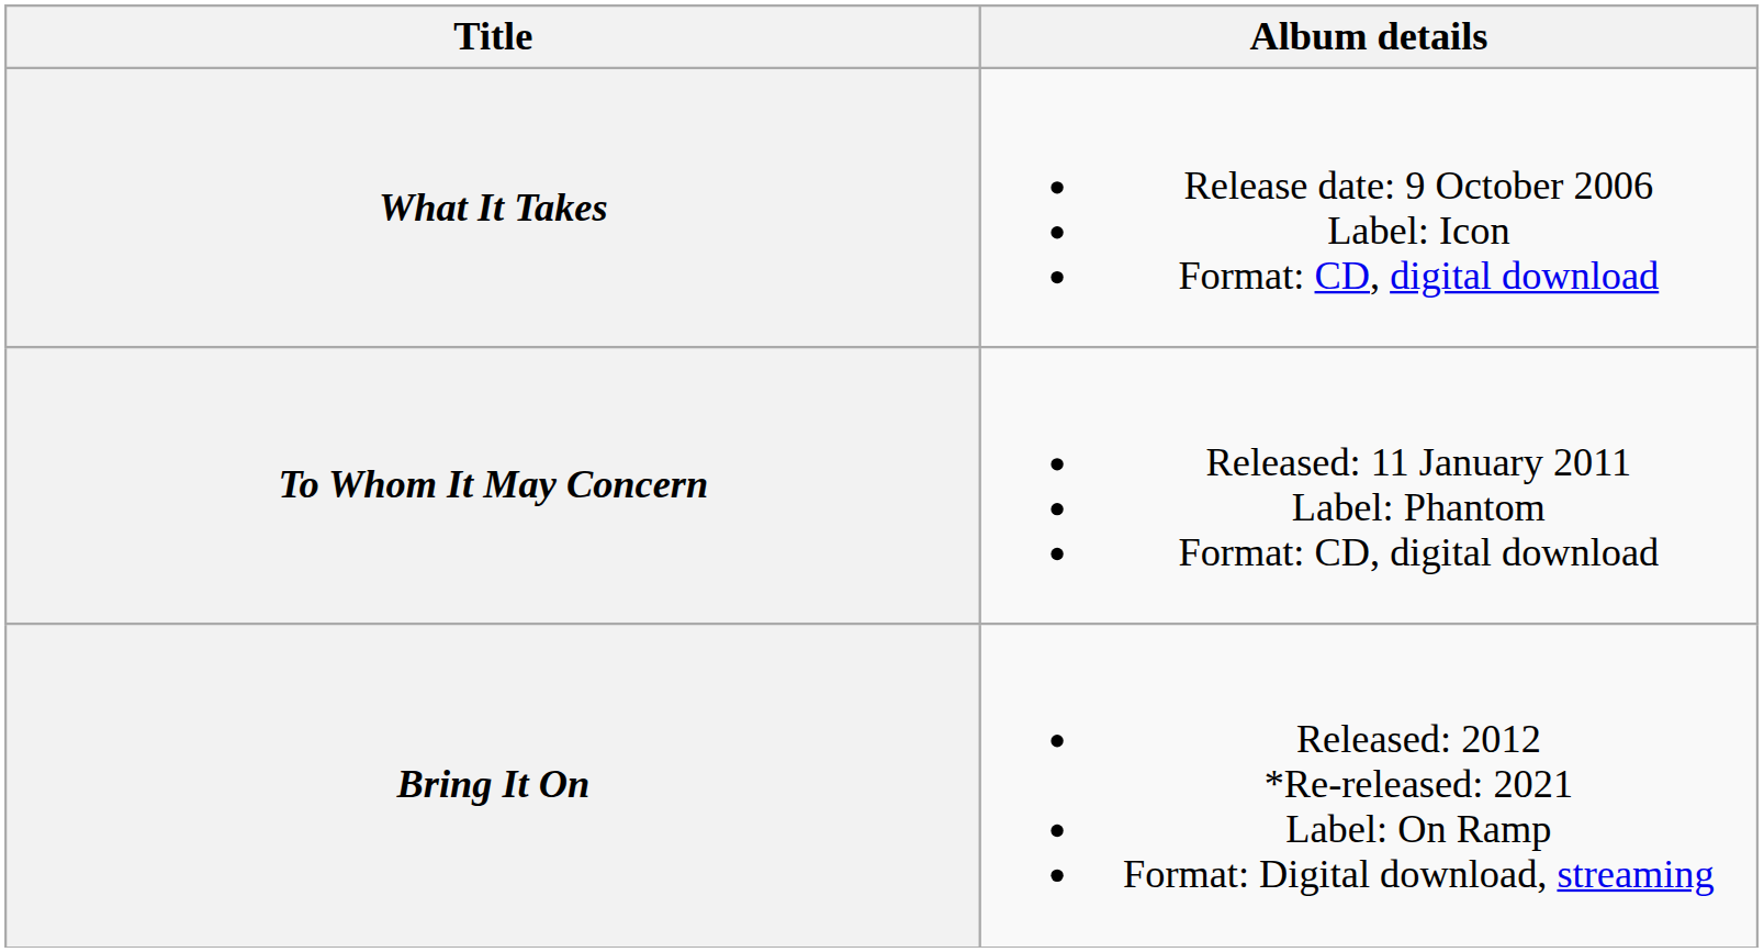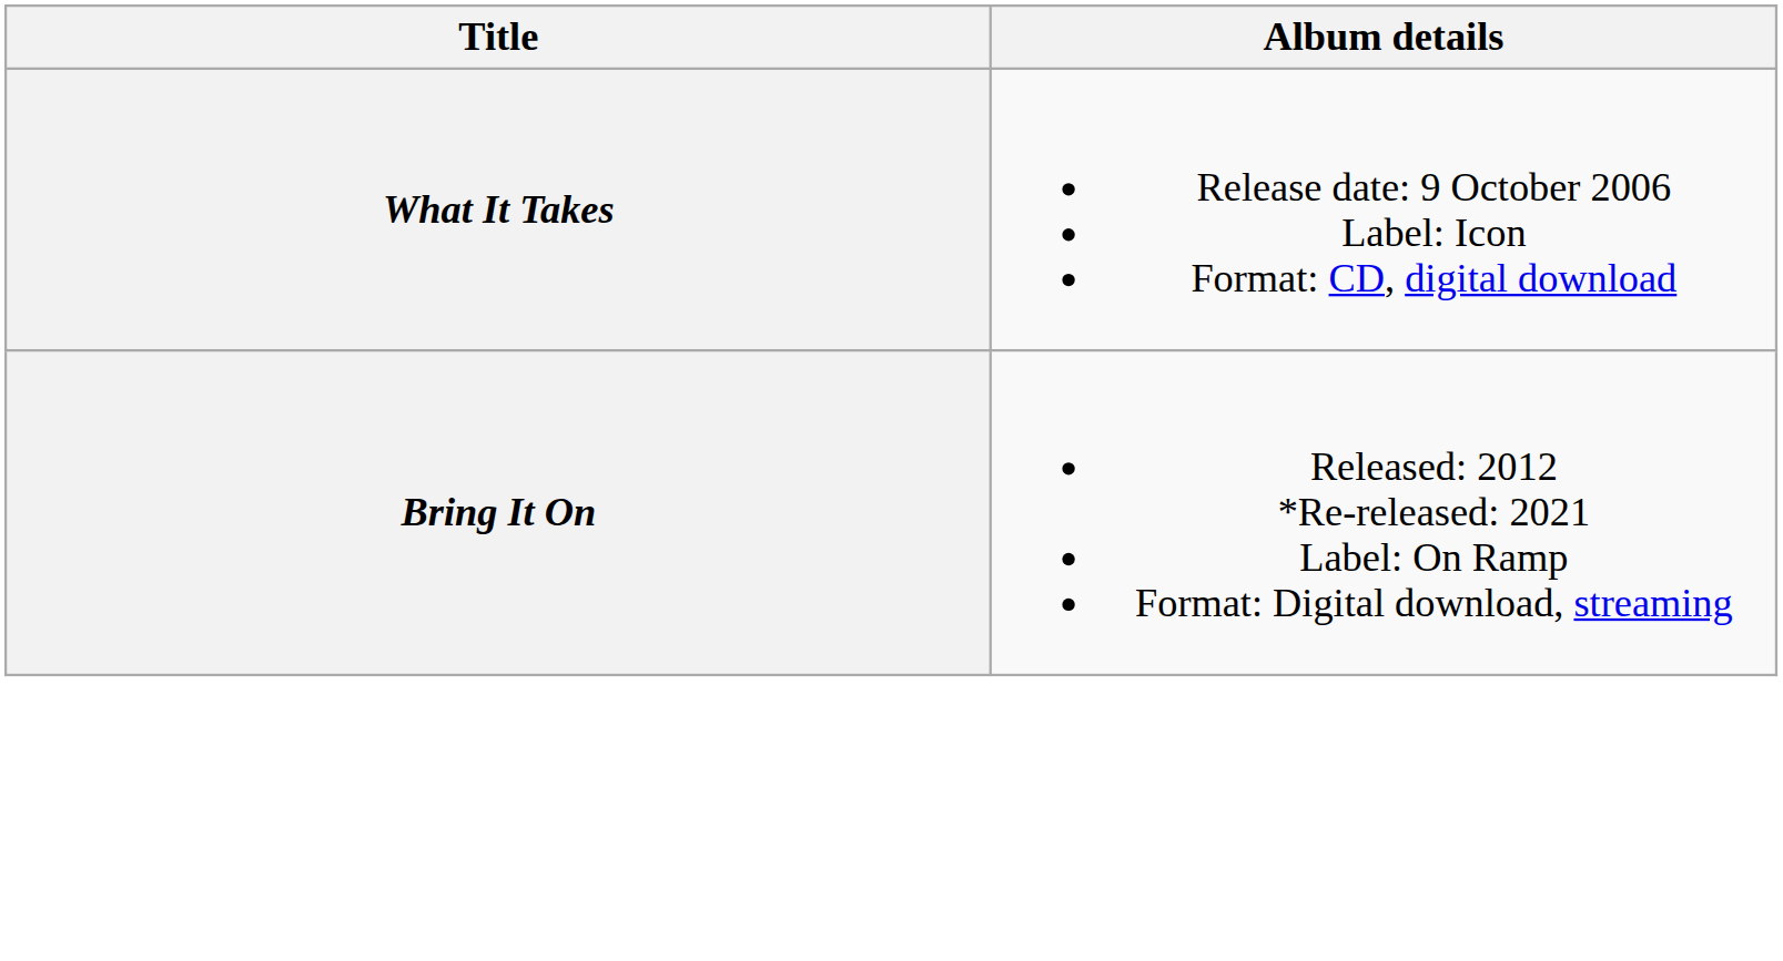- row: To Whom It May Concern | Released: 11 January 2011 Label: Phantom Format: CD, digital download
